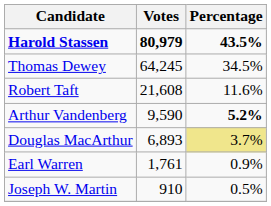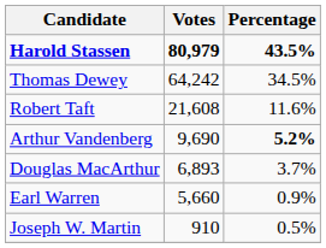Thomas Dewey | Votes: 64,245 -> 64,242
Arthur Vandenberg | Votes: 9,590 -> 9,690
Douglas MacArthur | Percentage: khaki background -> no background
Earl Warren | Votes: 1,761 -> 5,660
